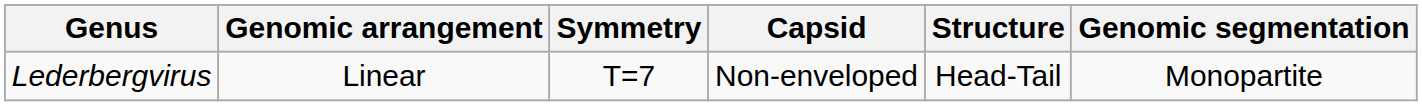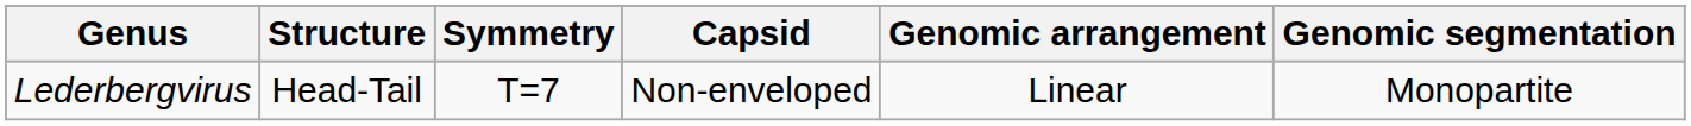columns swapped: Structure <-> Genomic arrangement
